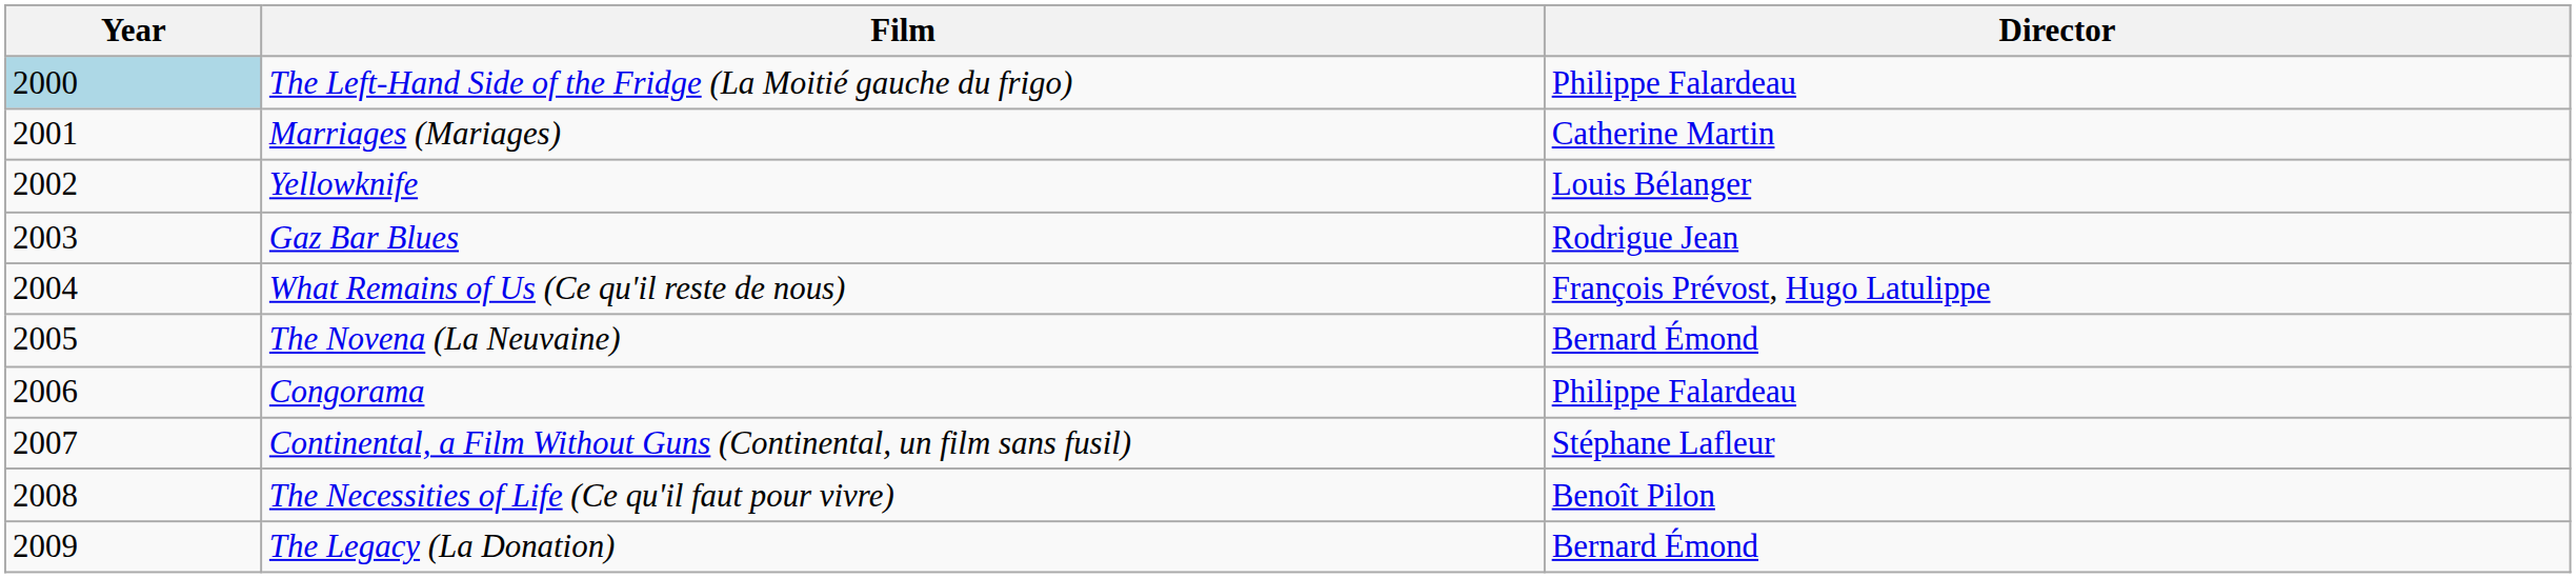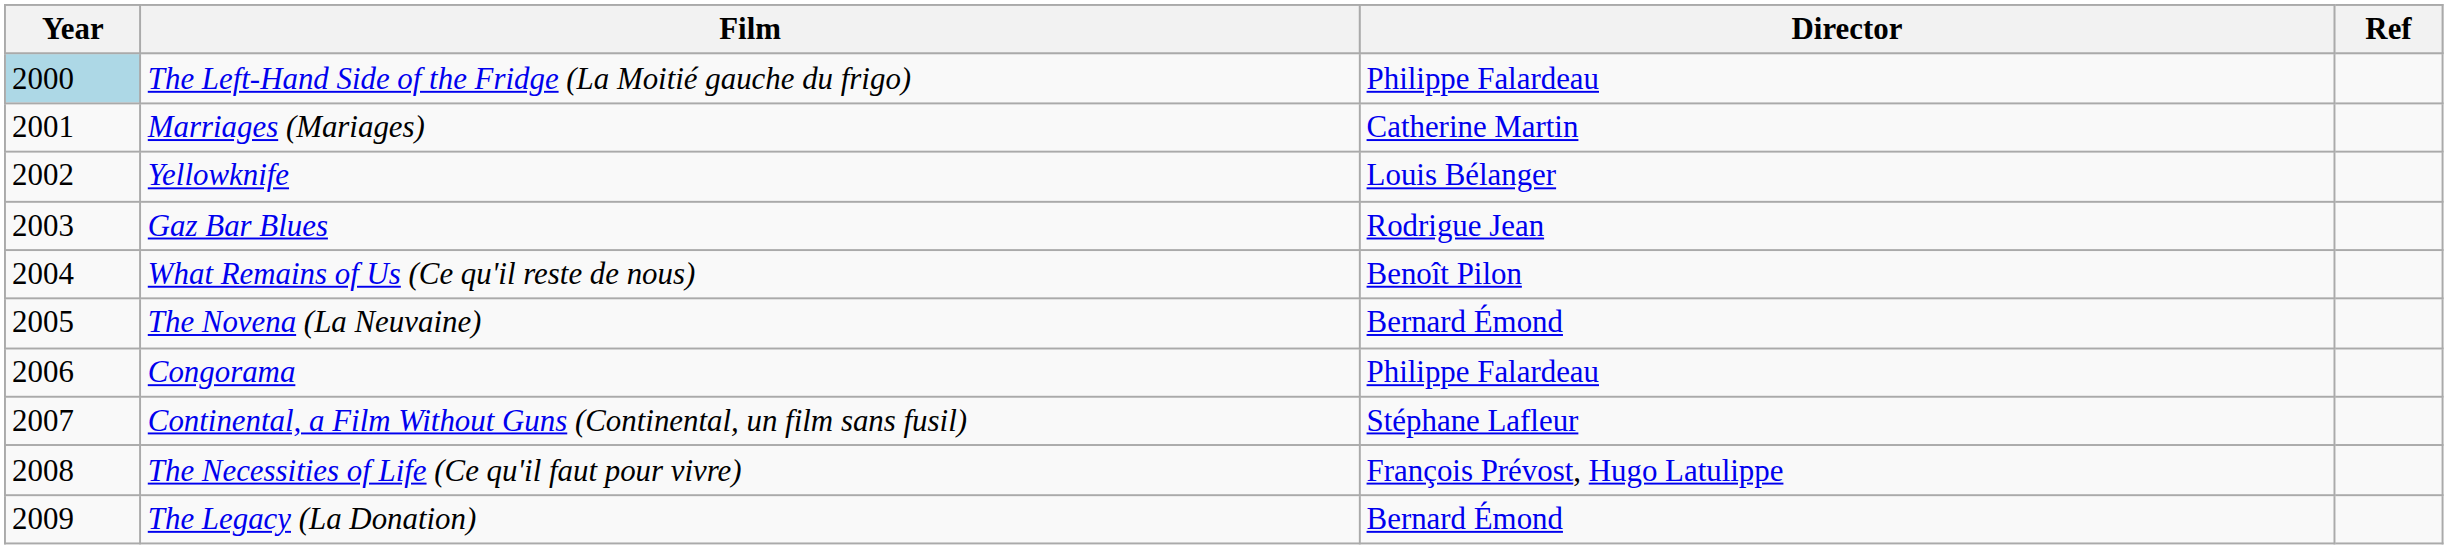+ column: Ref
What Remains of Us (Ce qu'il reste de nous) | Director: François Prévost, Hugo Latulippe -> Benoît Pilon
The Necessities of Life (Ce qu'il faut pour vivre) | Director: Benoît Pilon -> François Prévost, Hugo Latulippe
